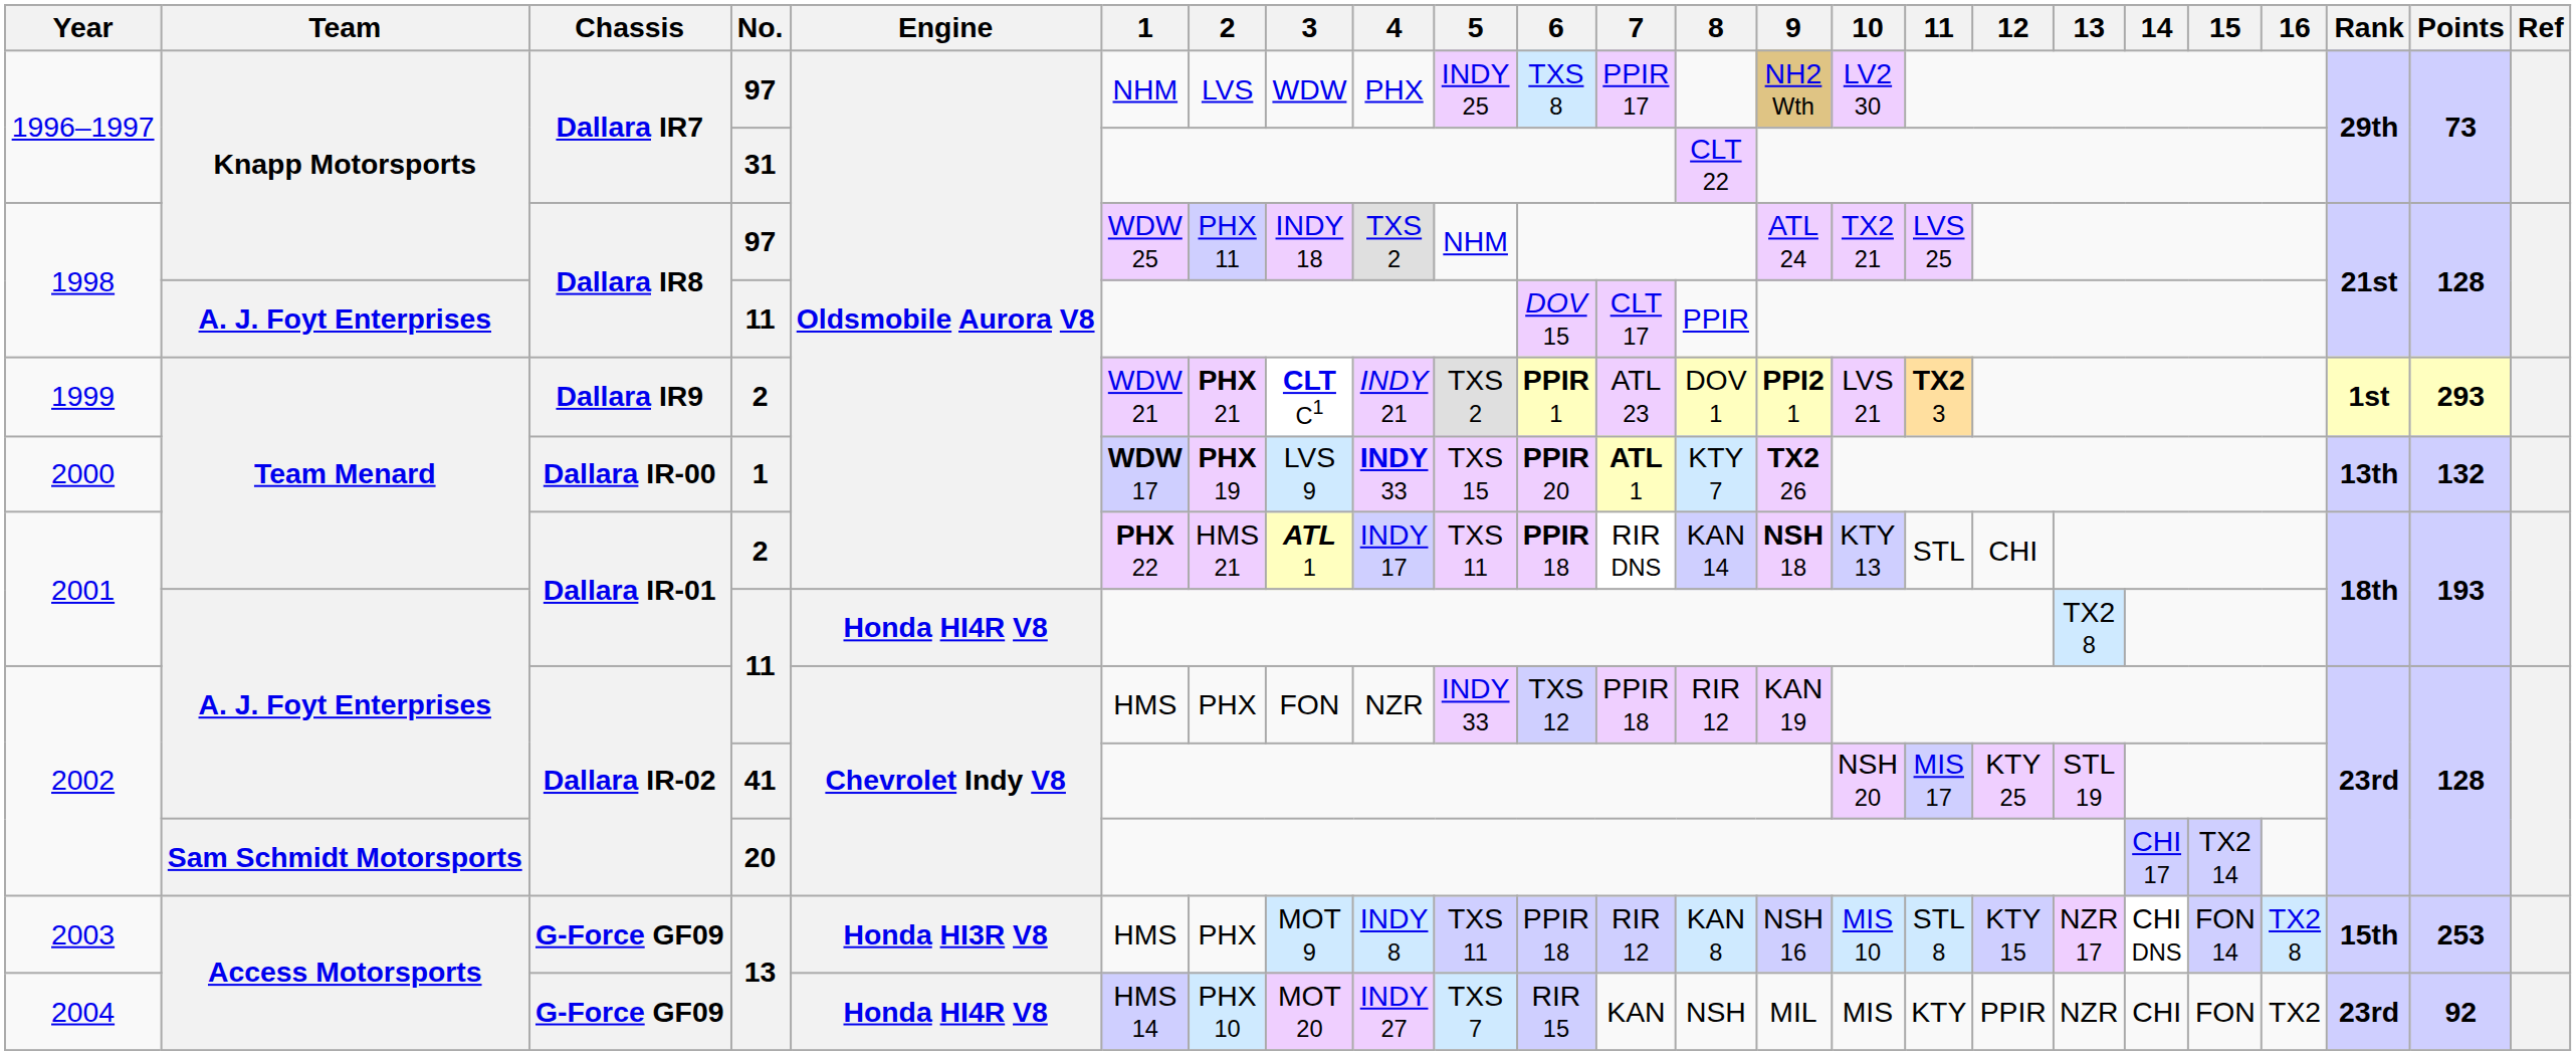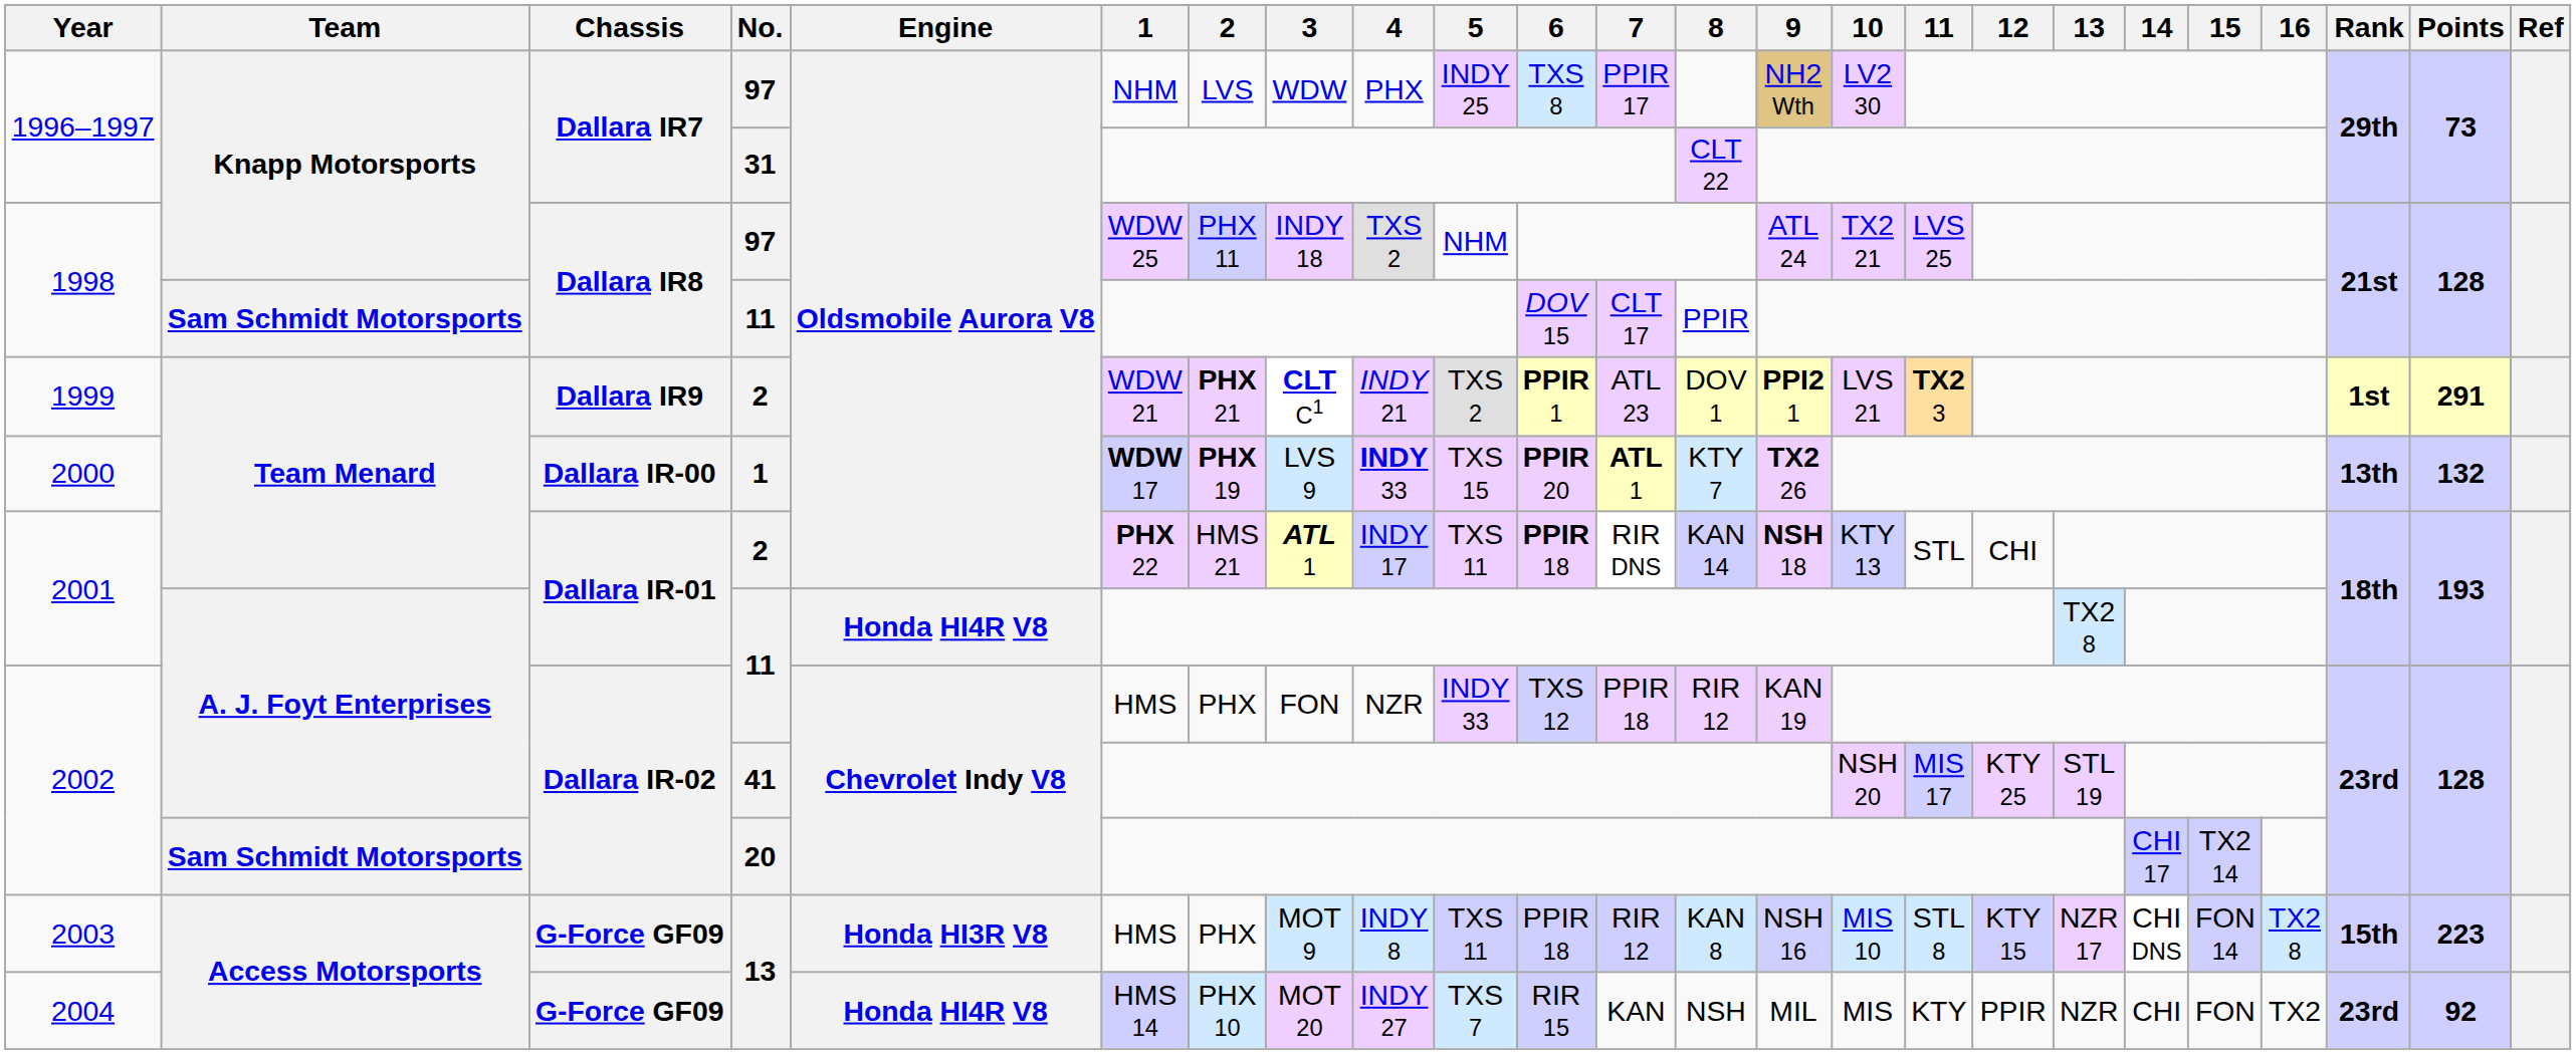1998 / 11 | Team: A. J. Foyt Enterprises -> Sam Schmidt Motorsports
1999 | Points: 293 -> 291
2003 | Points: 253 -> 223
